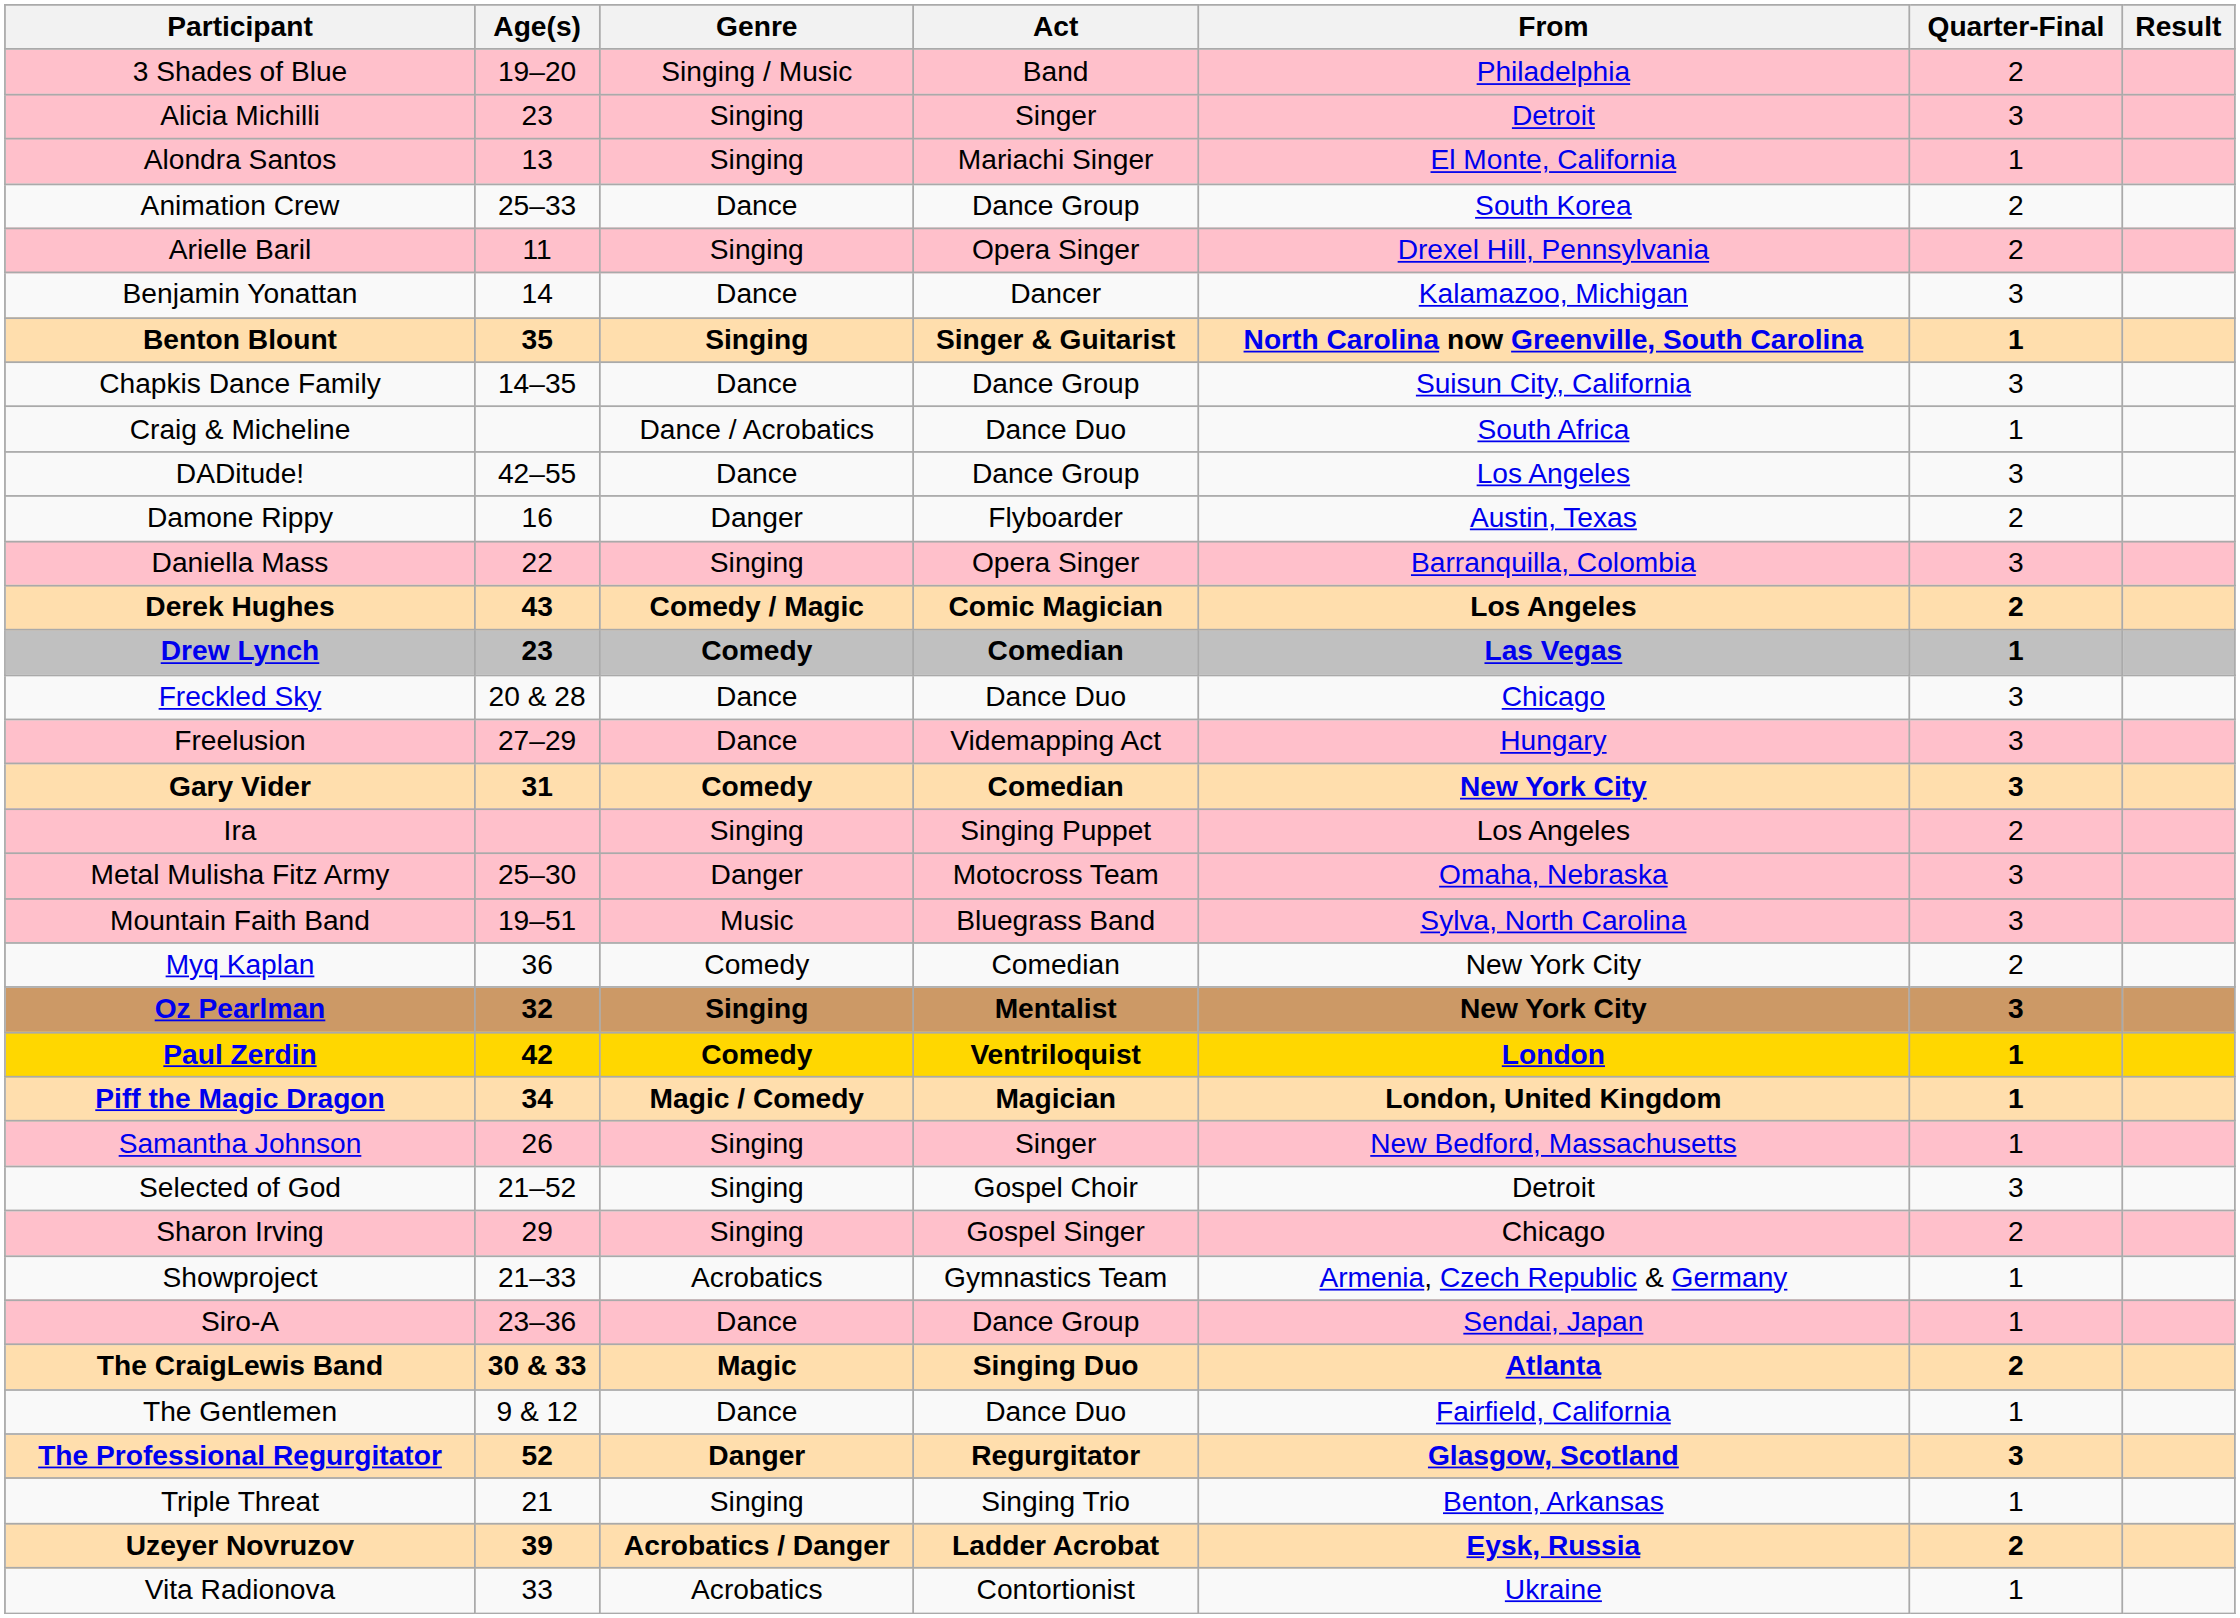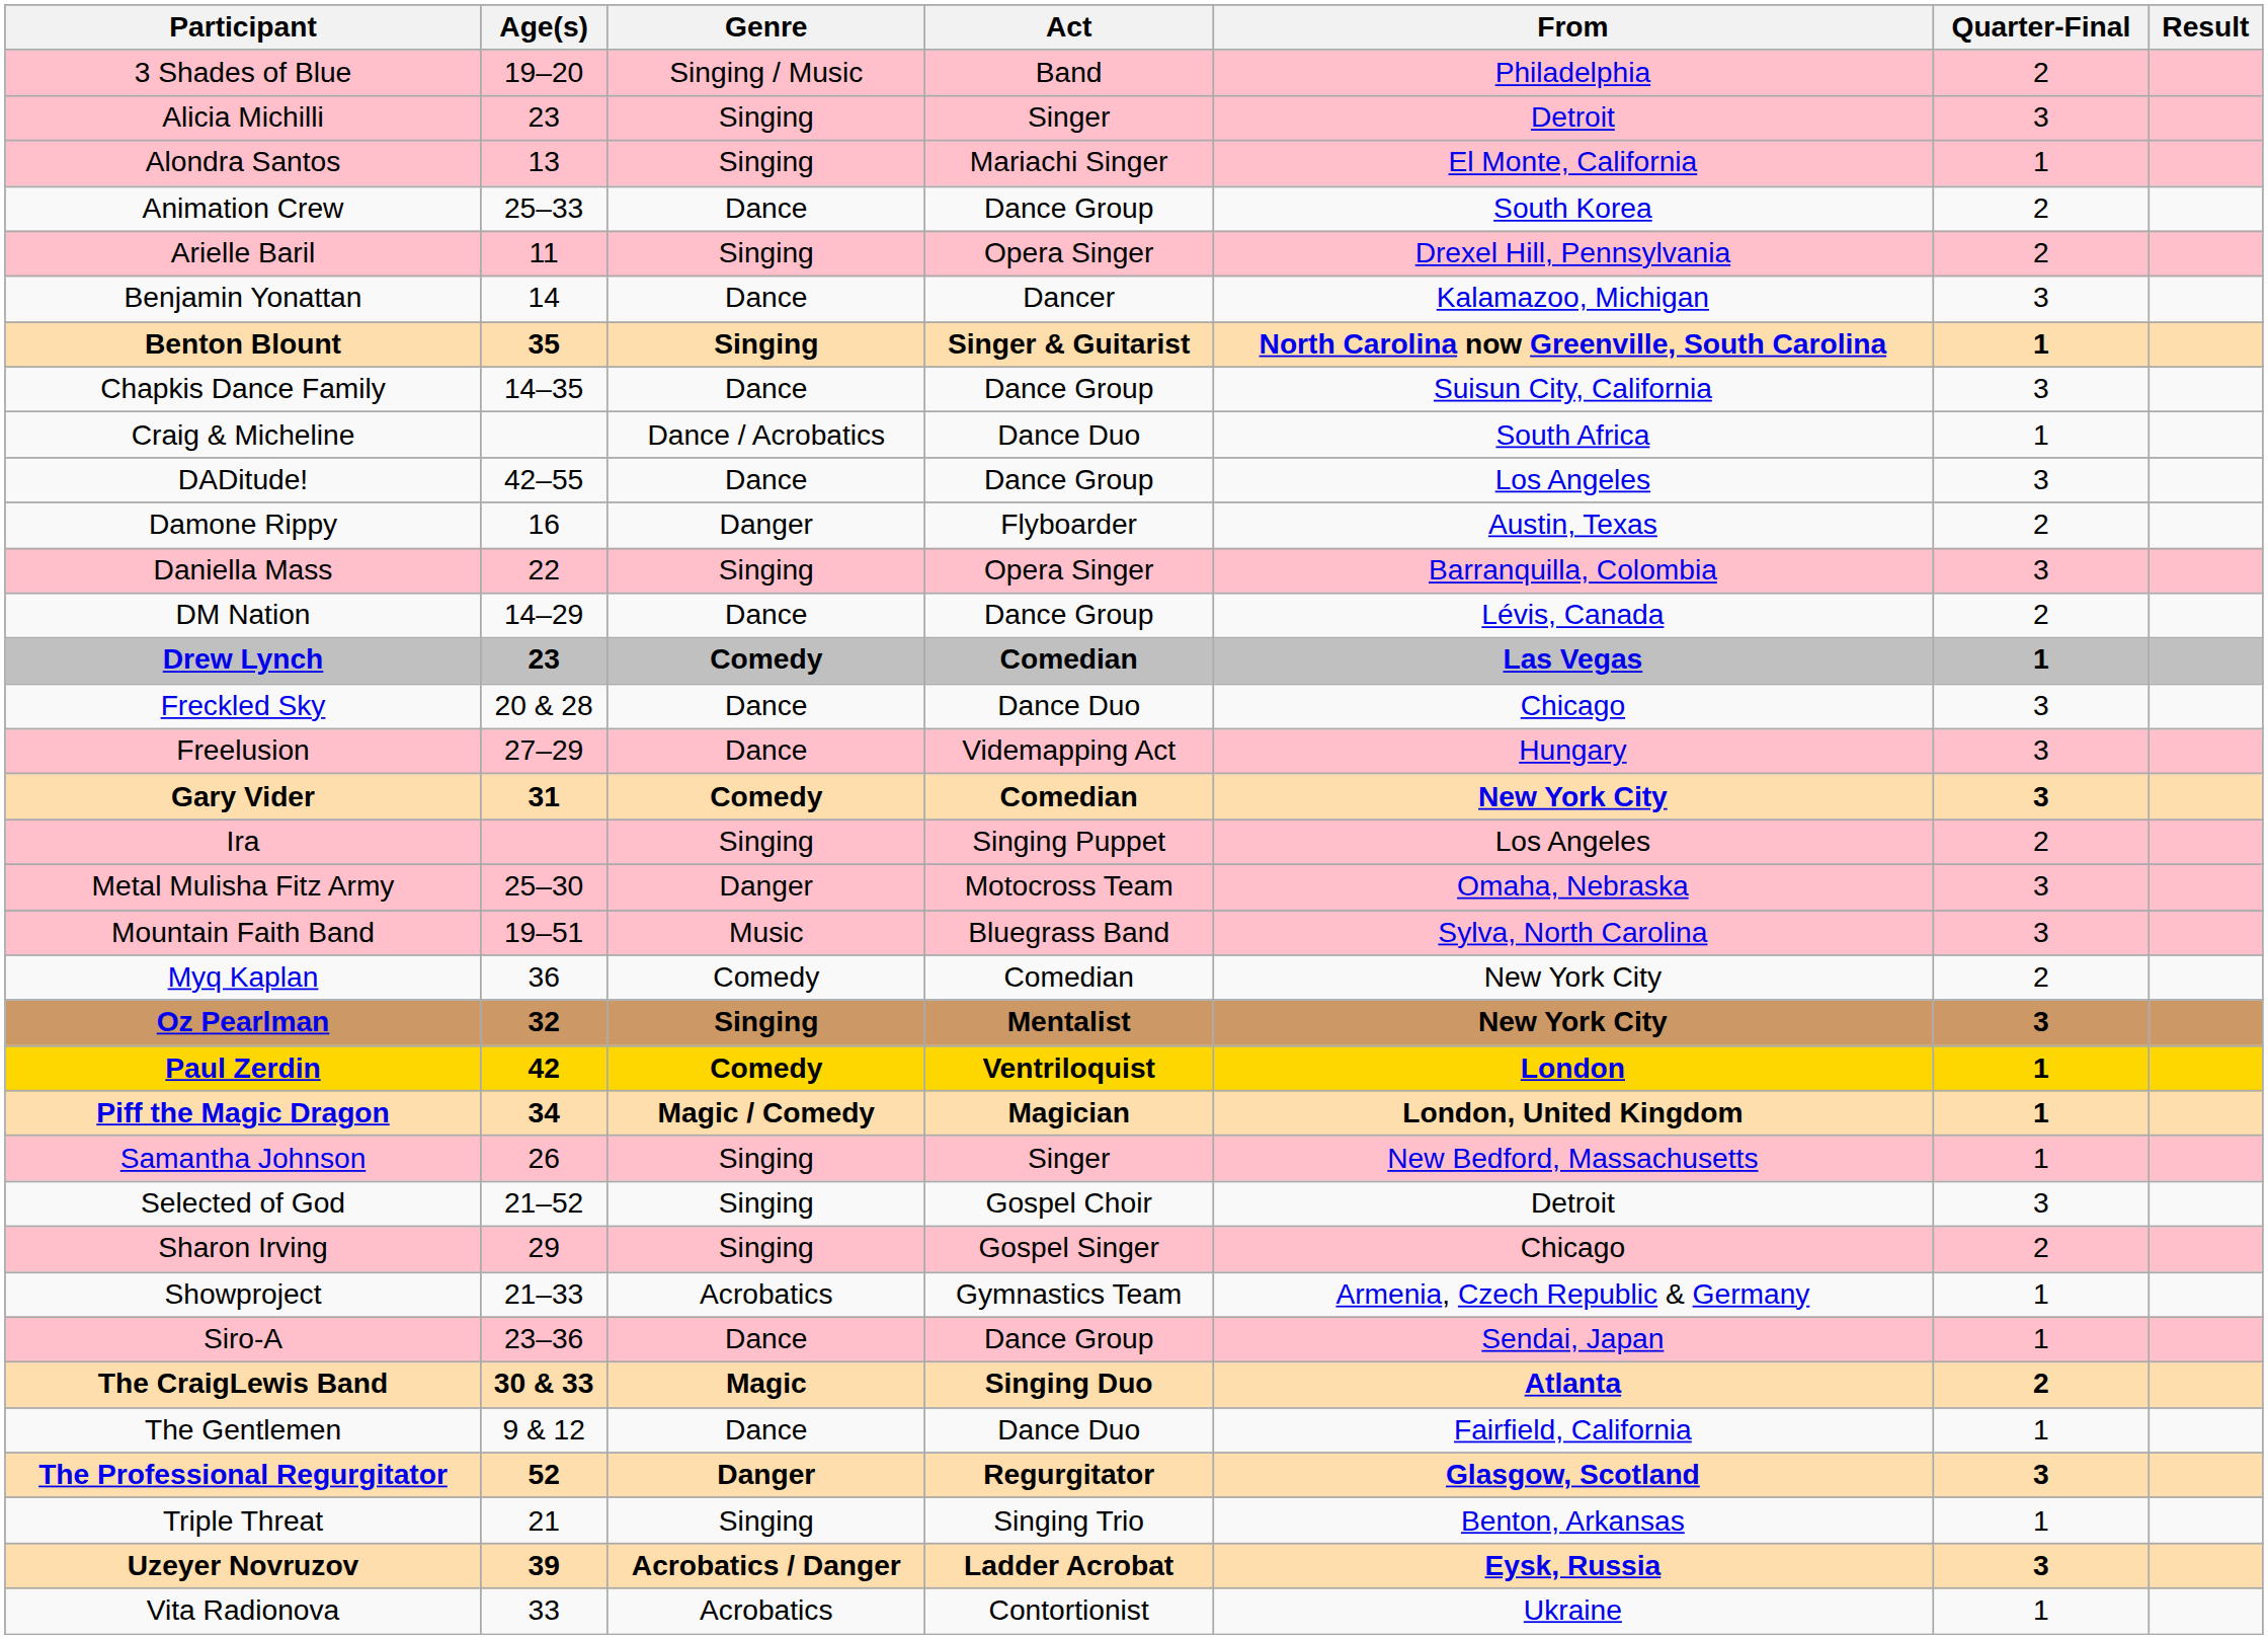- row: Derek Hughes | 43 | Comedy / Magic | Comic Magician | Los Angeles | 2
+ row: DM Nation | 14–29 | Dance | Dance Group | Lévis, Canada | 2
Uzeyer Novruzov | Quarter-Final: 2 -> 3
